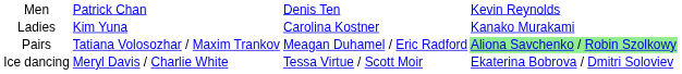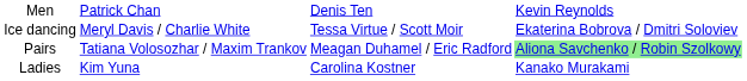rows swapped: Ladies <-> Ice dancing
